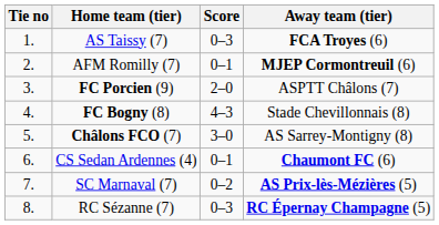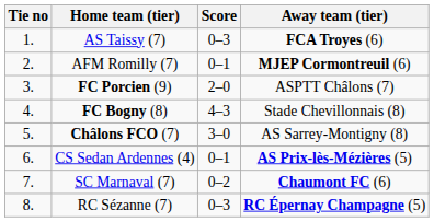CS Sedan Ardennes (4) | Away team (tier): Chaumont FC (6) -> AS Prix-lès-Mézières (5)
SC Marnaval (7) | Away team (tier): AS Prix-lès-Mézières (5) -> Chaumont FC (6)
